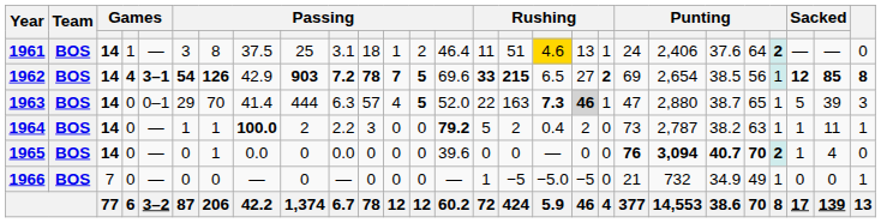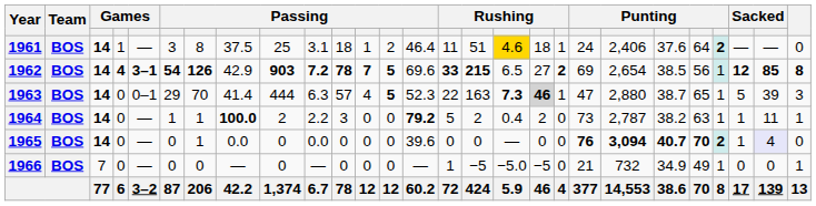1961 | column 18: 13 -> 18
1963 | column 14: 52.0 -> 52.3
1965 | column 26: no background -> lavender background
